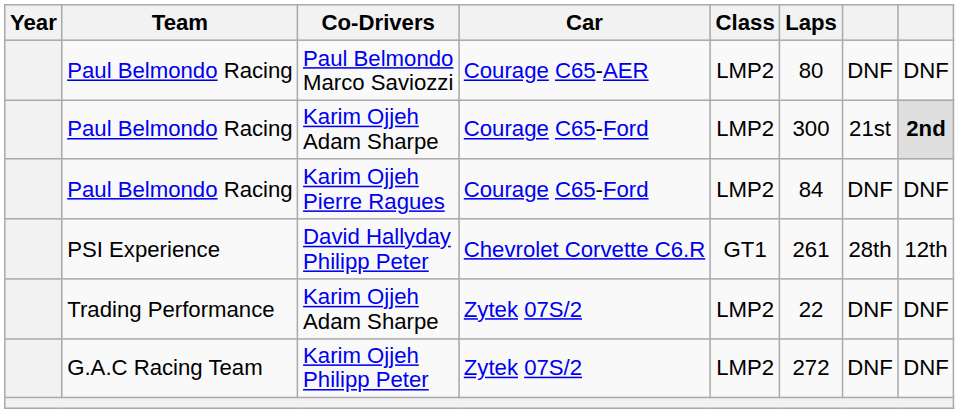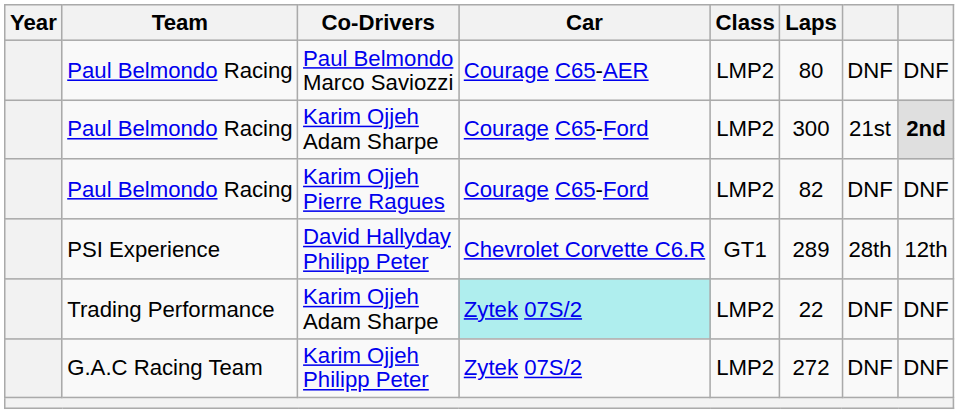Karim Ojjeh Pierre Ragues | Laps: 84 -> 82
David Hallyday Philipp Peter | Laps: 261 -> 289
Trading Performance / Karim Ojjeh Adam Sharpe | Car: no background -> paleturquoise background
